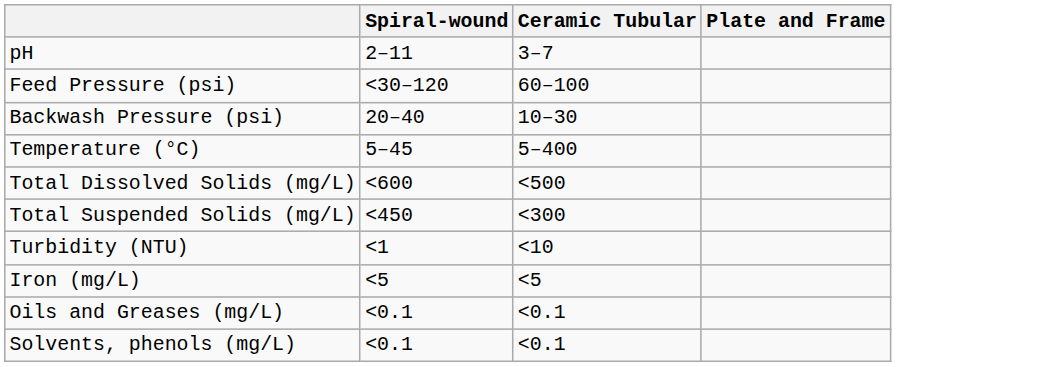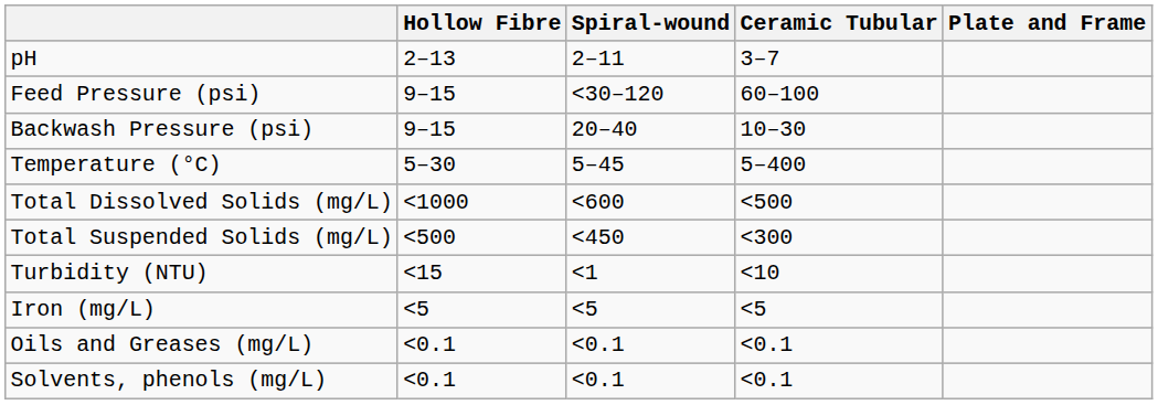+ column: Hollow Fibre | 2–13 | 9–15 | 9–15 | 5–30 | <1000 | <500 | <15 | <5 | <0.1 | <0.1
